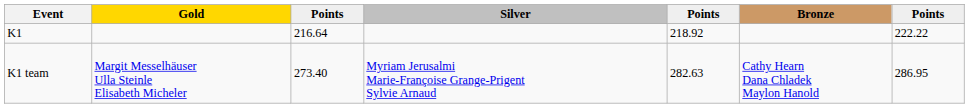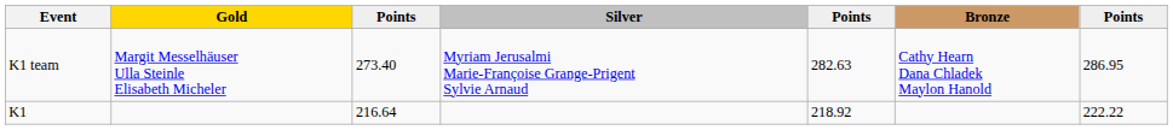rows swapped: K1 <-> K1 team
